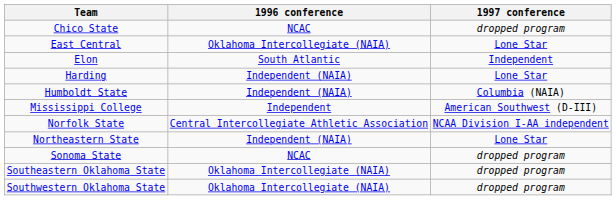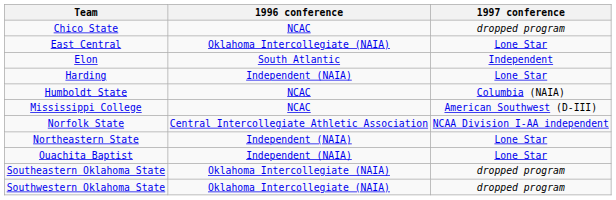Humboldt State | 1996 conference: Independent (NAIA) -> NCAC
Mississippi College | 1996 conference: Independent -> NCAC
+ row: Ouachita Baptist | Independent (NAIA) | Lone Star
- row: Sonoma State | NCAC | dropped program
